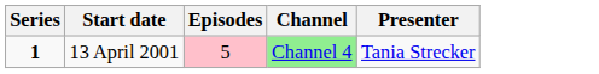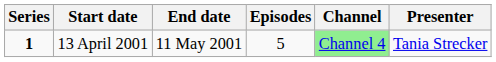+ column: End date | 11 May 2001
13 April 2001 | Episodes: pink background -> no background
